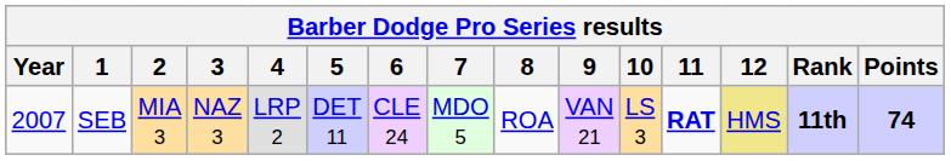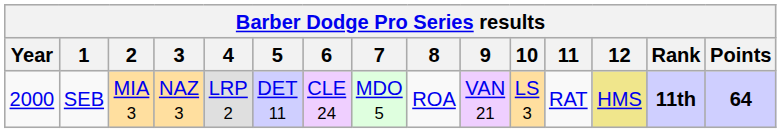SEB | Year: 2007 -> 2000
SEB | 11: bold -> normal
SEB | Points: 74 -> 64
